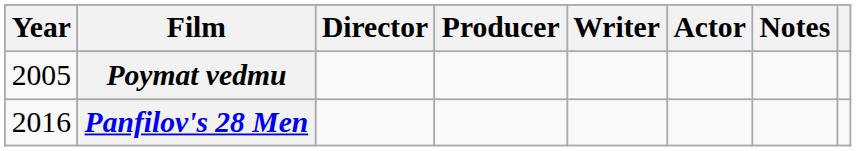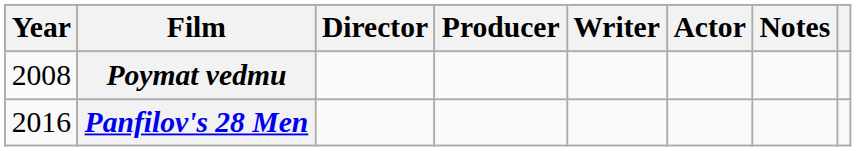Poymat vedmu | Year: 2005 -> 2008
